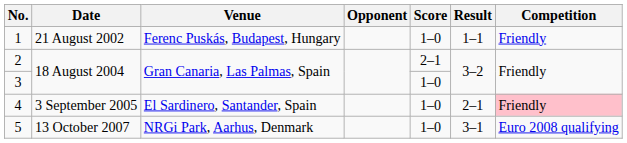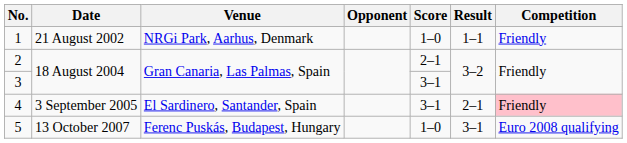1 | Venue: Ferenc Puskás, Budapest, Hungary -> NRGi Park, Aarhus, Denmark
3 | Score: 1–0 -> 3–1
4 | Score: 1–0 -> 3–1
5 | Venue: NRGi Park, Aarhus, Denmark -> Ferenc Puskás, Budapest, Hungary
